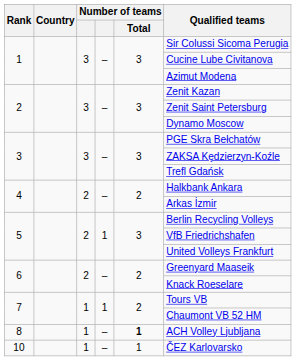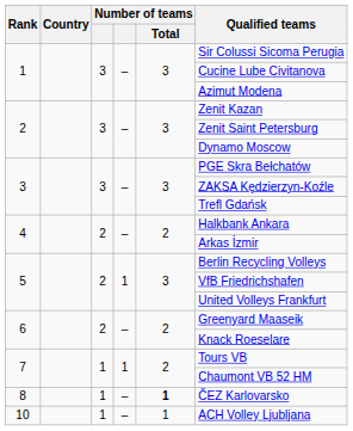8 | Qualified teams: ACH Volley Ljubljana -> ČEZ Karlovarsko
10 | Qualified teams: ČEZ Karlovarsko -> ACH Volley Ljubljana
